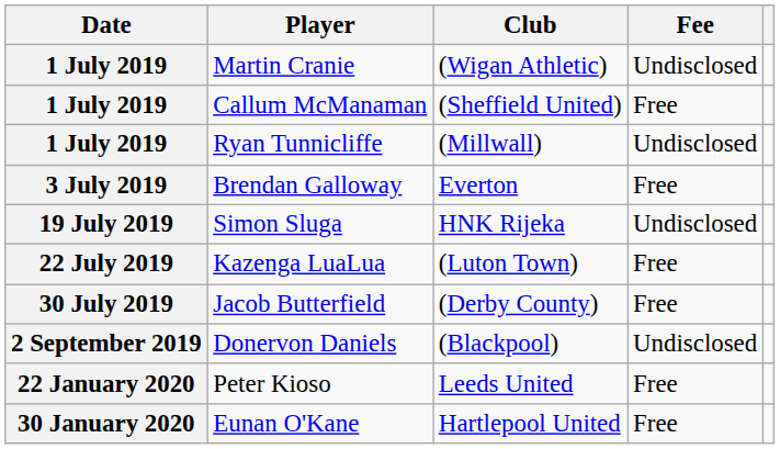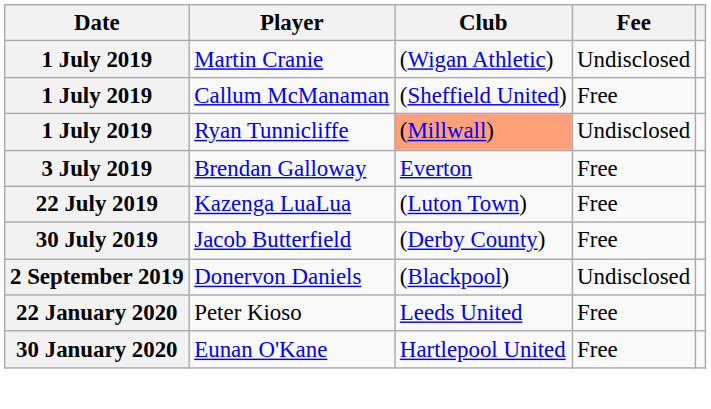Ryan Tunnicliffe | Club: no background -> lightsalmon background
- row: 19 July 2019 | Simon Sluga | HNK Rijeka | Undisclosed
